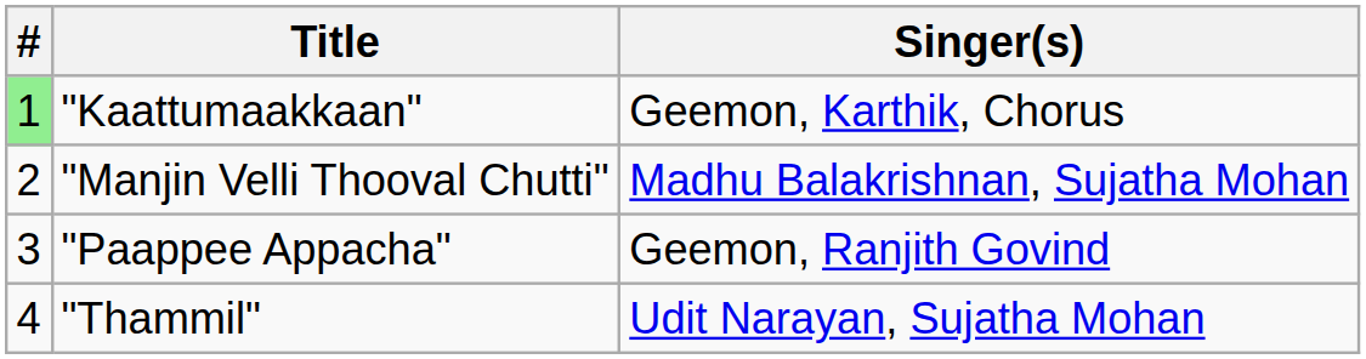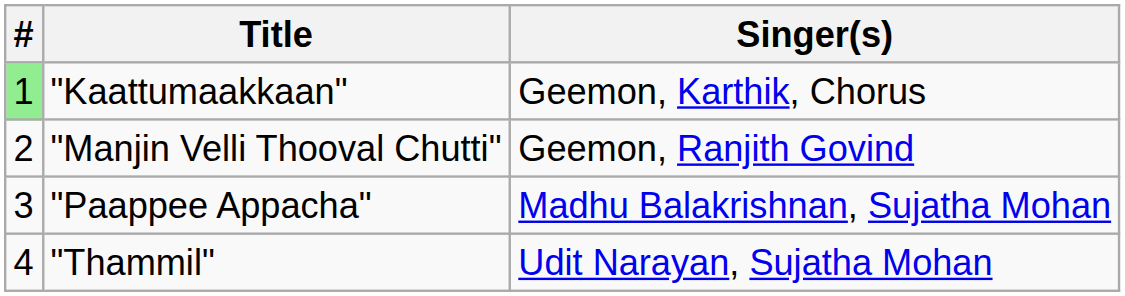"Manjin Velli Thooval Chutti" | Singer(s): Madhu Balakrishnan, Sujatha Mohan -> Geemon, Ranjith Govind
"Paappee Appacha" | Singer(s): Geemon, Ranjith Govind -> Madhu Balakrishnan, Sujatha Mohan
